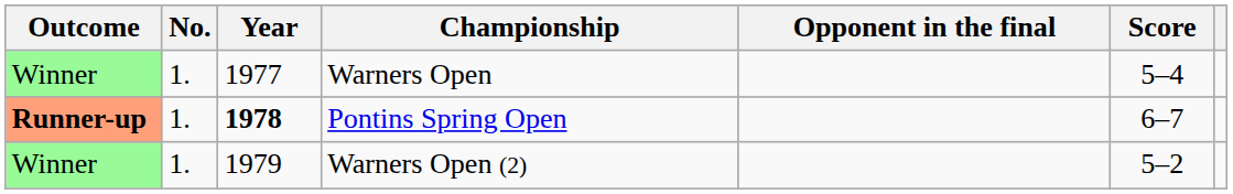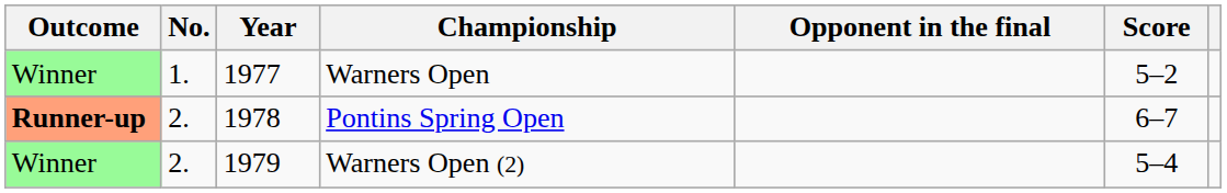Warners Open | Score: 5–4 -> 5–2
Pontins Spring Open | No.: 1. -> 2.
Pontins Spring Open | Year: bold -> normal
Warners Open (2) | No.: 1. -> 2.
Warners Open (2) | Score: 5–2 -> 5–4
